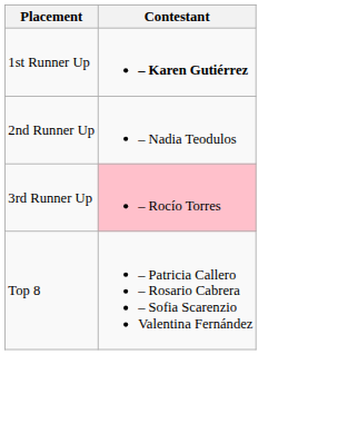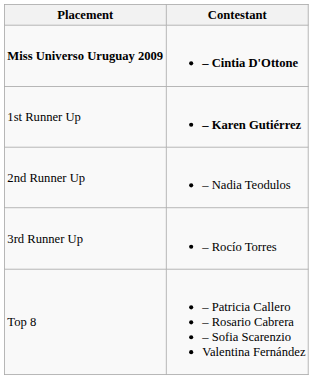+ row: Miss Universo Uruguay 2009 | – Cintia D'Ottone
3rd Runner Up | Contestant: pink background -> no background
